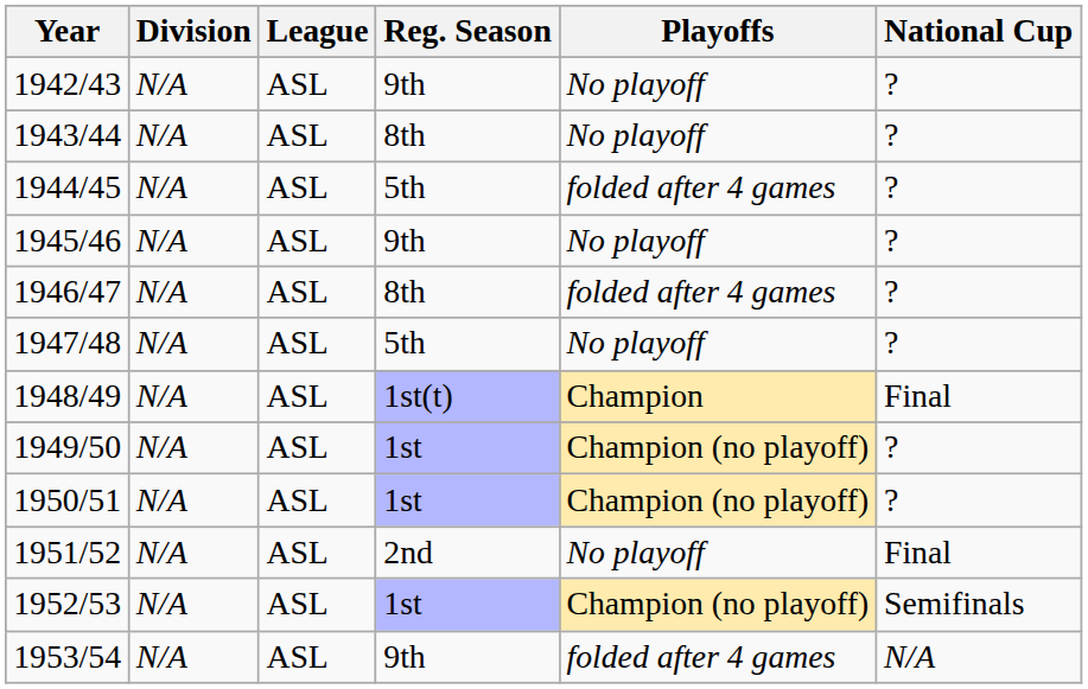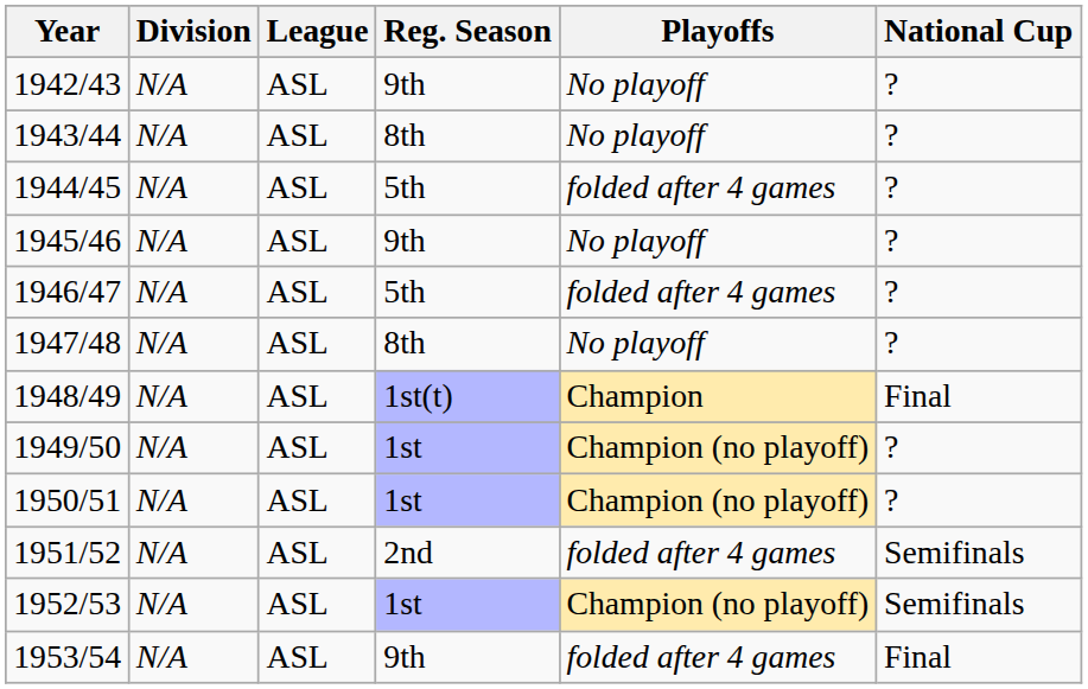1946/47 | Reg. Season: 8th -> 5th
1947/48 | Reg. Season: 5th -> 8th
1951/52 | Playoffs: No playoff -> folded after 4 games
1951/52 | National Cup: Final -> Semifinals
1953/54 | National Cup: N/A -> Final
